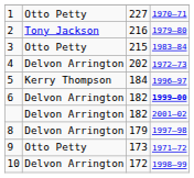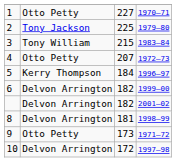2 | column 3: 216 -> 225
3 | column 2: Otto Petty -> Tony William
4 | column 2: Delvon Arrington -> Otto Petty
4 | column 3: 202 -> 207
6 | column 4: bold -> normal
8 | column 3: 179 -> 181
8 | column 4: 1997–98 -> 1998–99
10 | column 4: 1998–99 -> 1997–98
